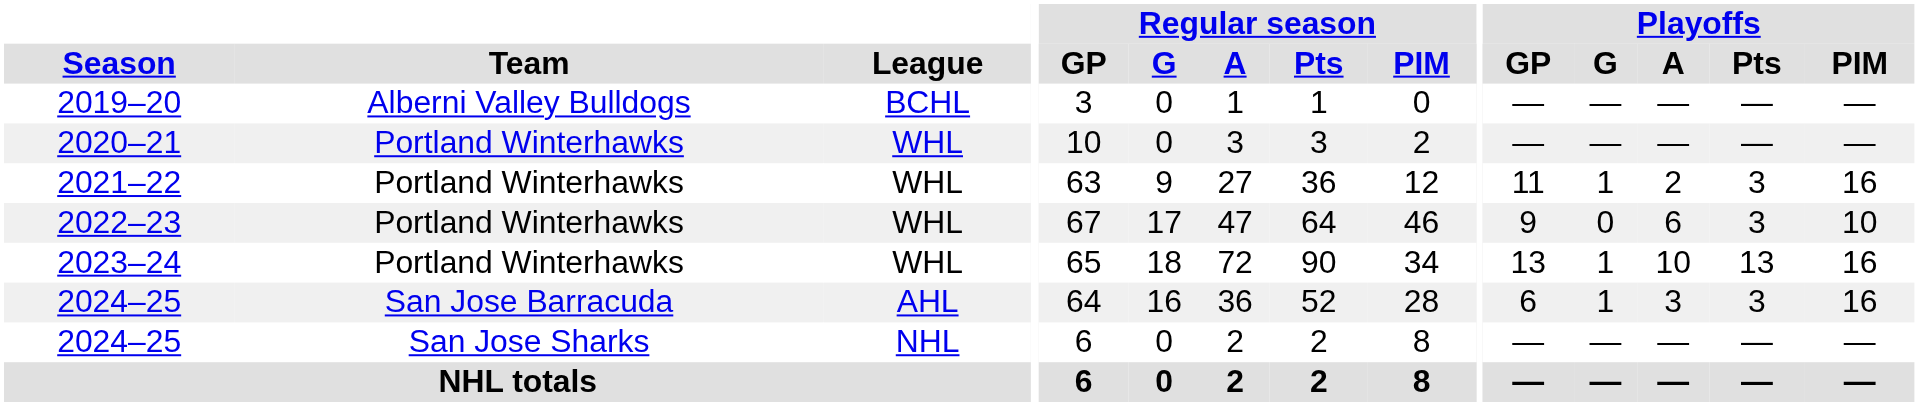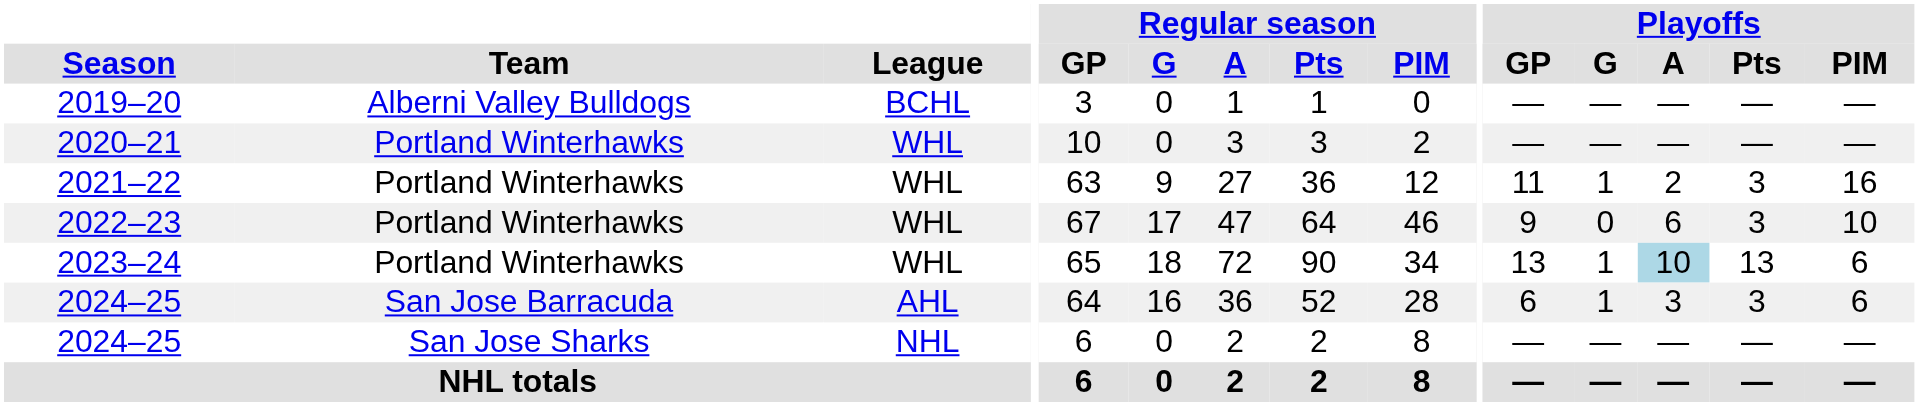2023–24 | Playoffs / A: no background -> lightblue background
2023–24 | Playoffs / PIM: 16 -> 6
2024–25 / San Jose Barracuda | Playoffs / PIM: 16 -> 6
